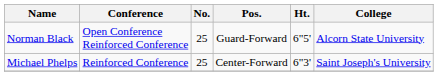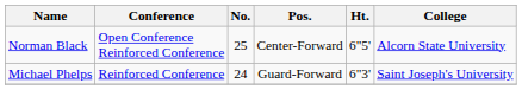Norman Black | Pos.: Guard-Forward -> Center-Forward
Michael Phelps | No.: 25 -> 24
Michael Phelps | Pos.: Center-Forward -> Guard-Forward
